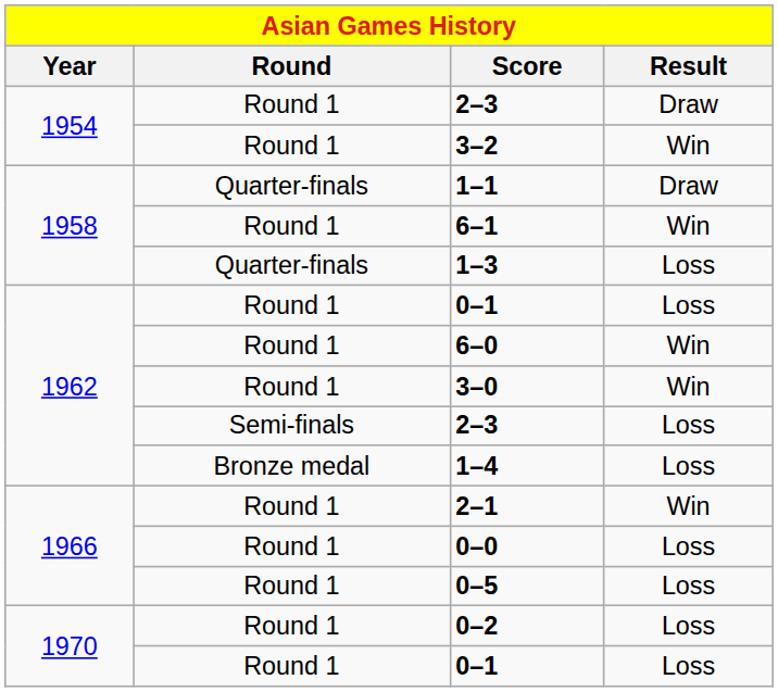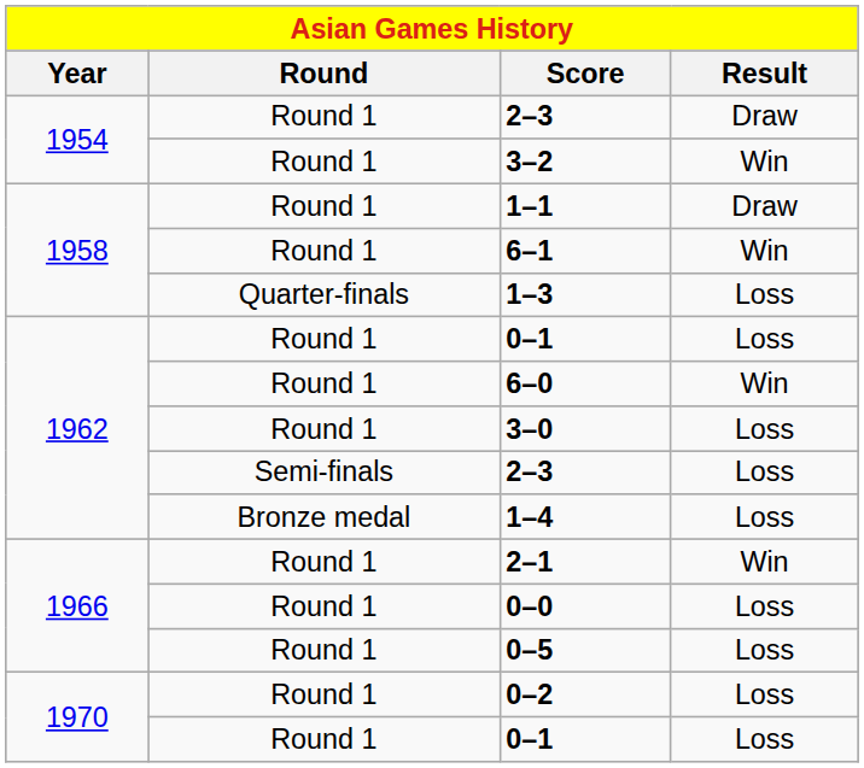1–1 | Round: Quarter-finals -> Round 1
3–0 | Result: Win -> Loss
